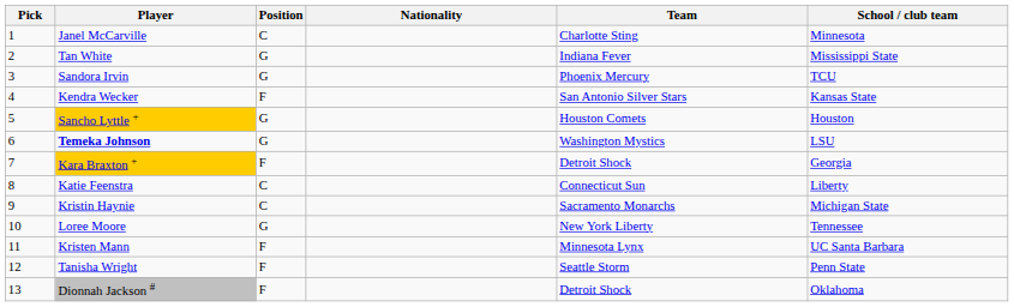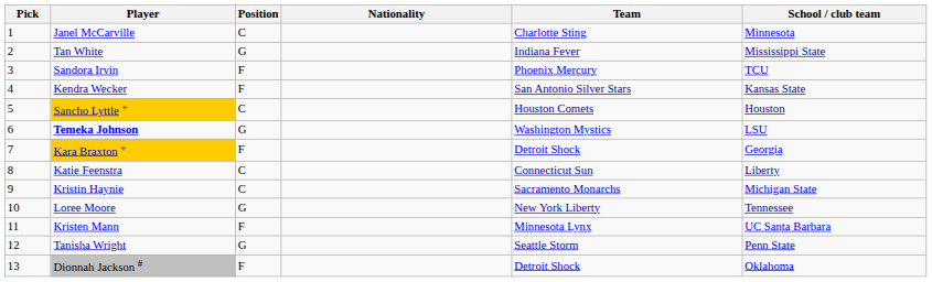Sandora Irvin | Position: G -> F
Sancho Lyttle + | Position: G -> C
Tanisha Wright | Position: F -> G
